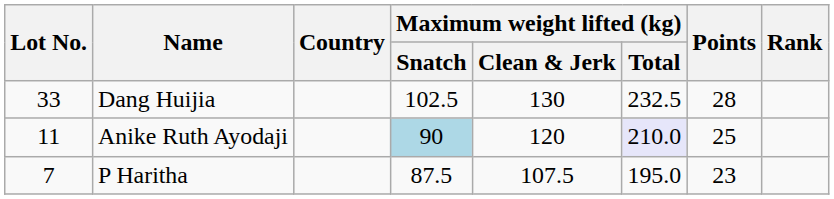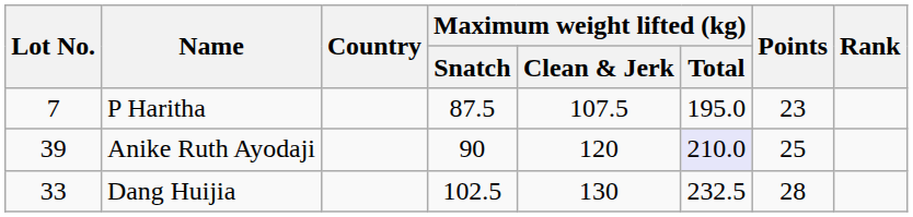rows swapped: Dang Huijia <-> P Haritha
Anike Ruth Ayodaji | Lot No.: 11 -> 39
Anike Ruth Ayodaji | Maximum weight lifted (kg) / Snatch: lightblue background -> no background
